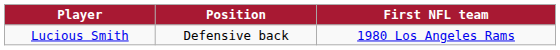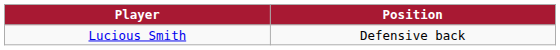- column: First NFL team | 1980 Los Angeles Rams
